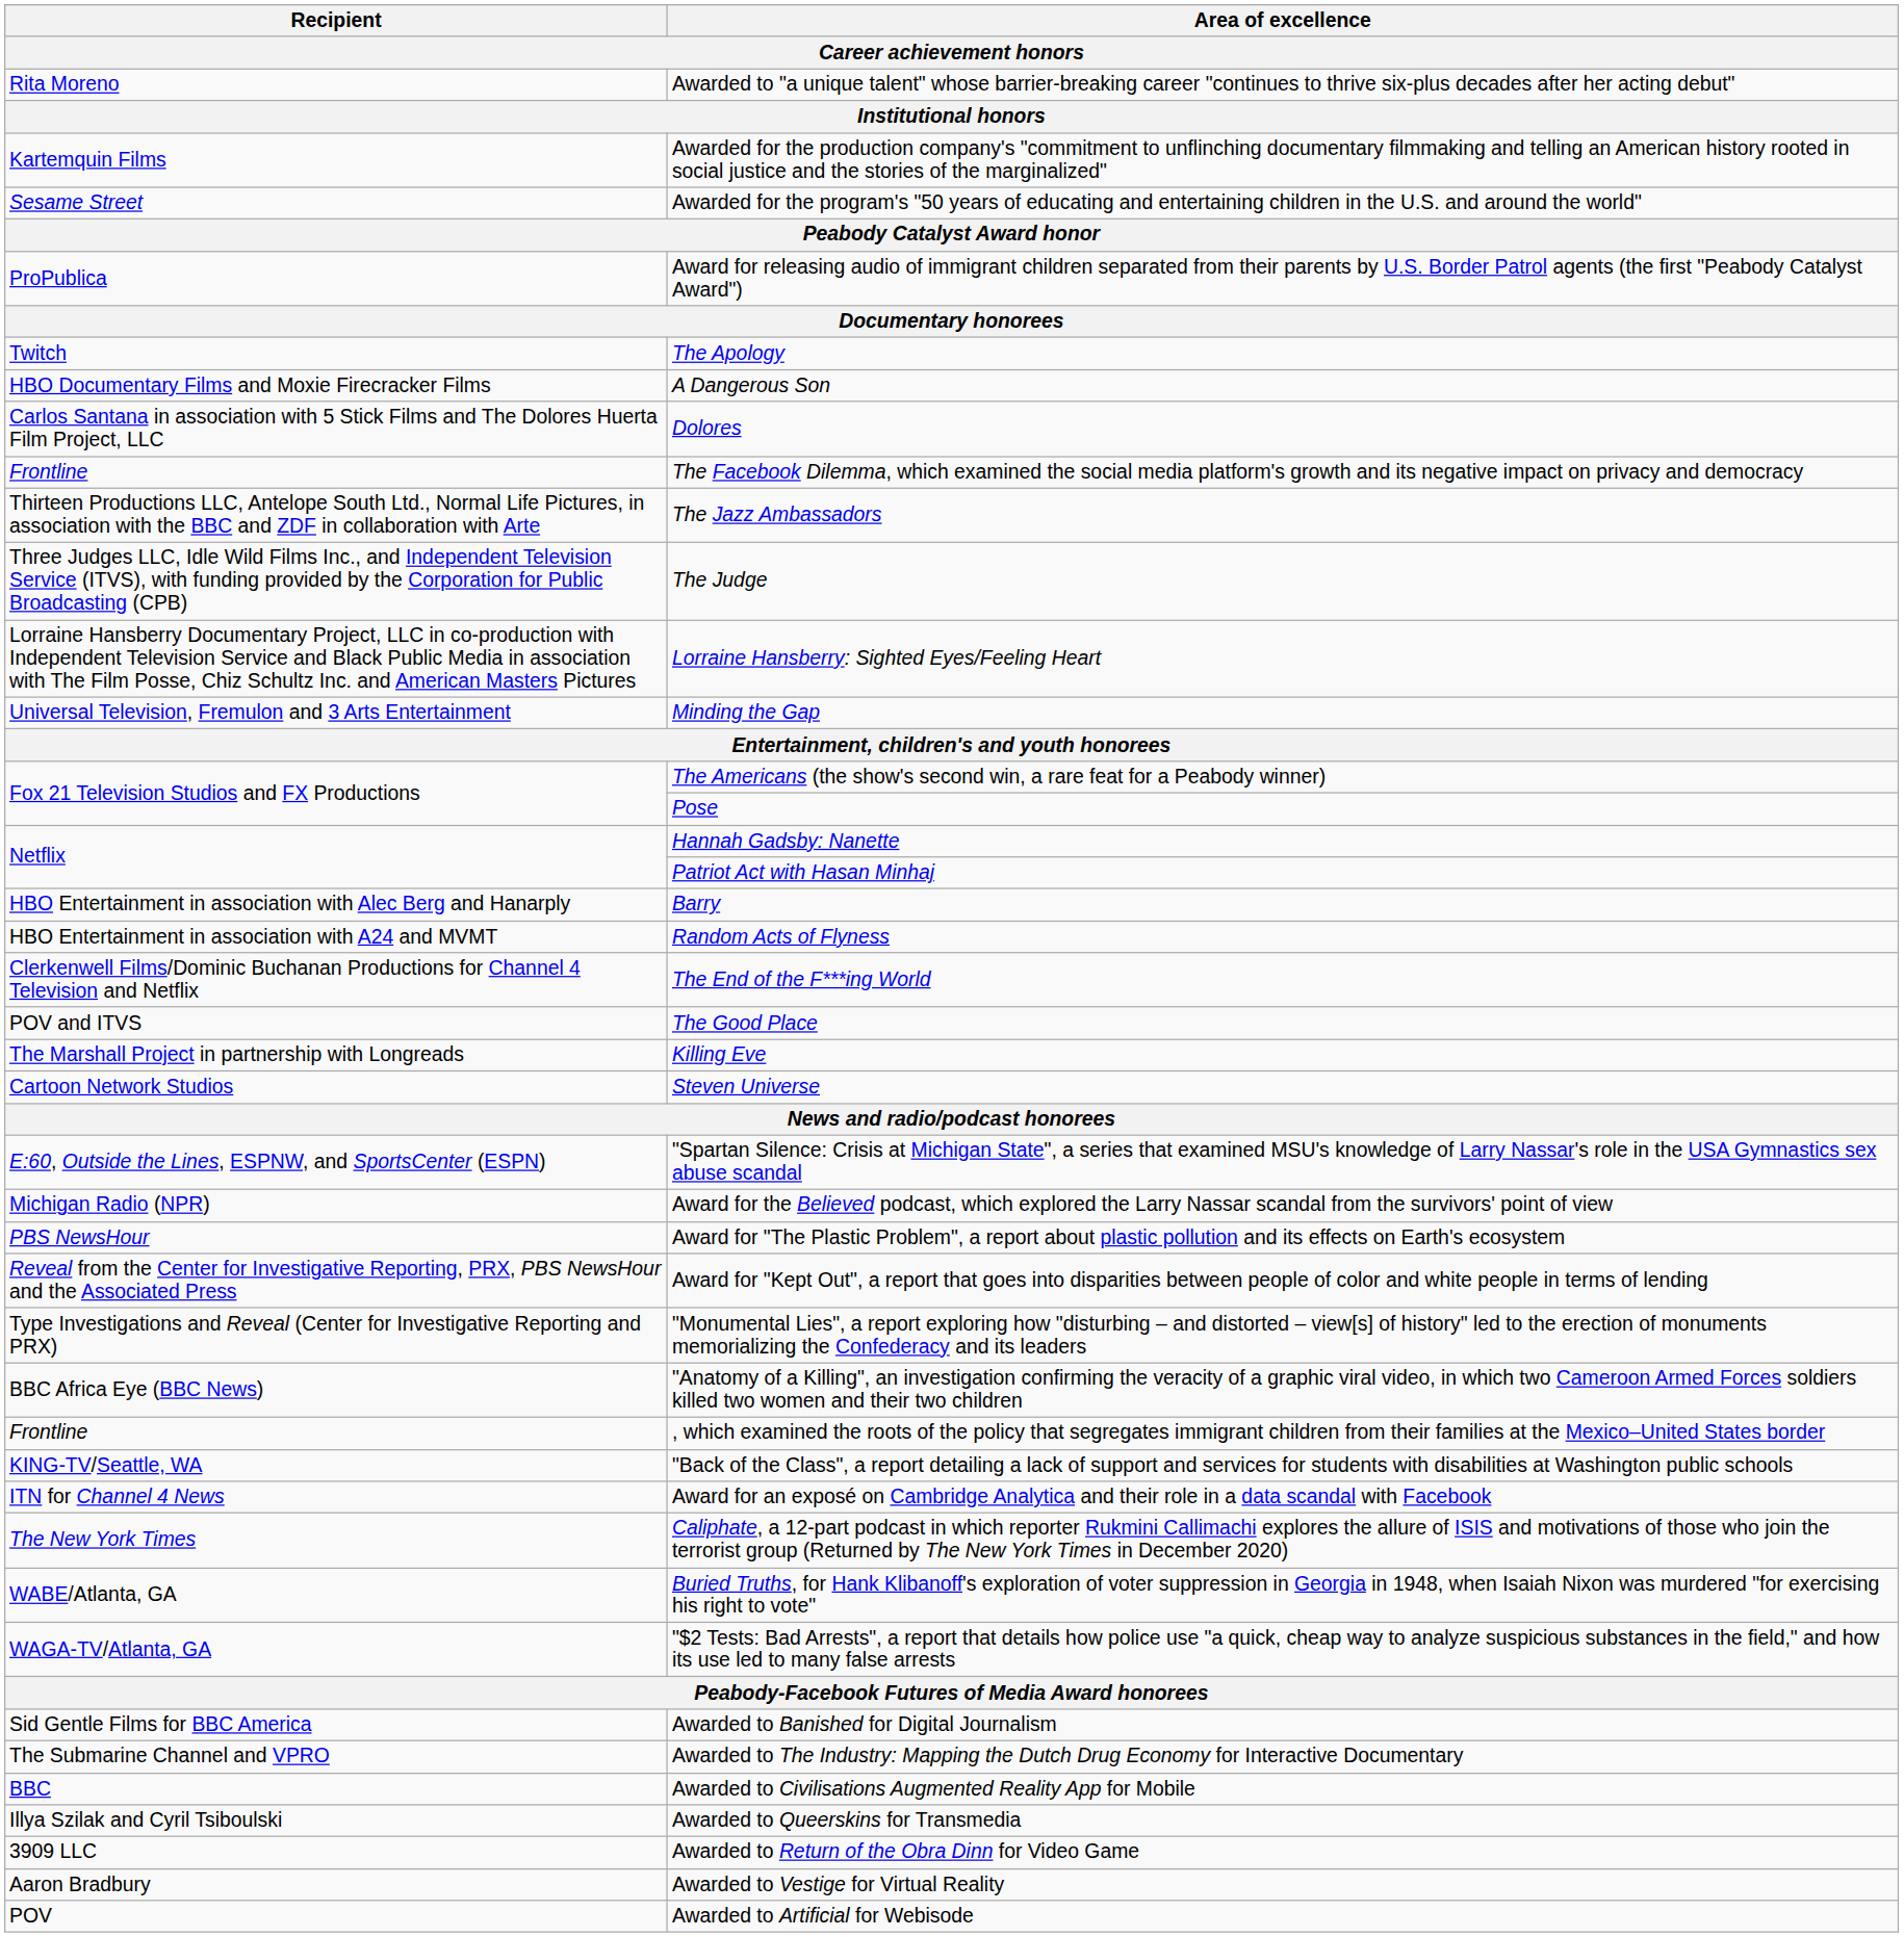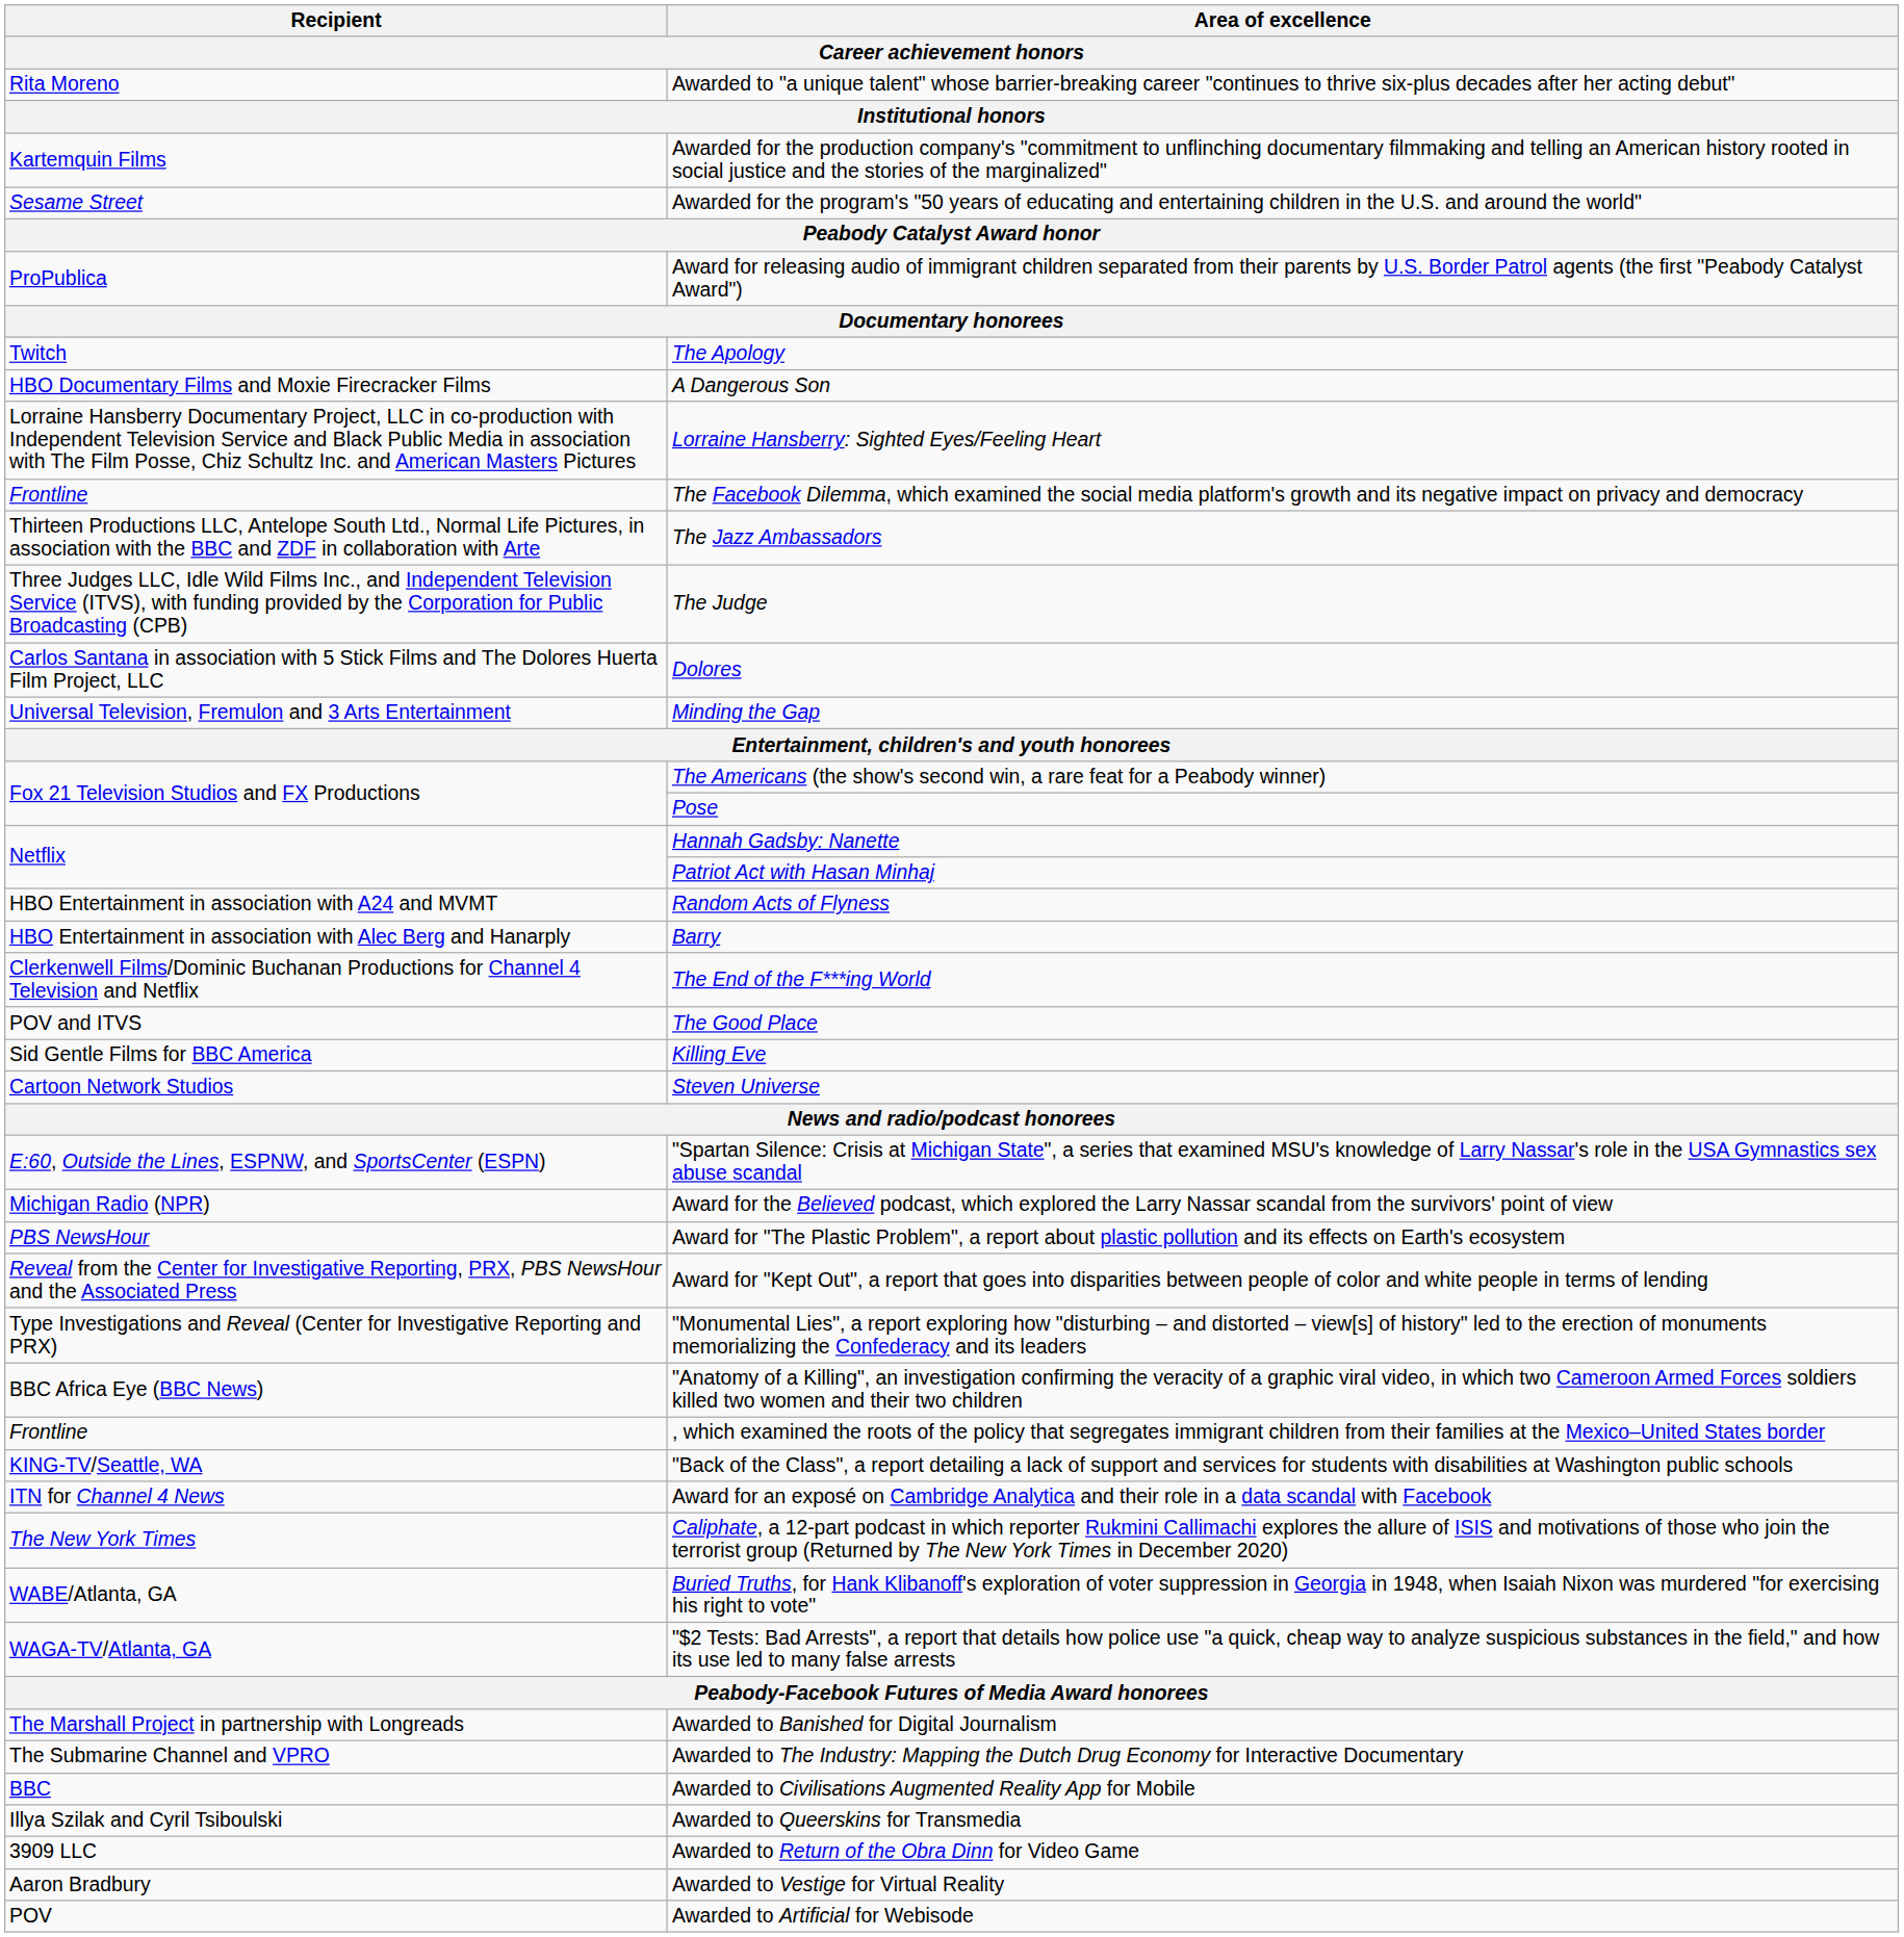rows swapped: Dolores <-> Lorraine Hansberry: Sighted Eyes/Feeling Heart
rows swapped: Barry <-> Random Acts of Flyness
Killing Eve | Recipient: The Marshall Project in partnership with Longreads -> Sid Gentle Films for BBC America
Awarded to Banished for Digital Journalism | Recipient: Sid Gentle Films for BBC America -> The Marshall Project in partnership with Longreads
